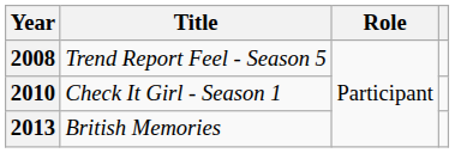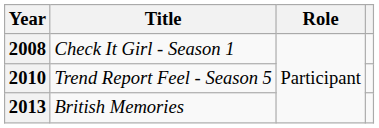2008 | Title: Trend Report Feel - Season 5 -> Check It Girl - Season 1
2010 | Title: Check It Girl - Season 1 -> Trend Report Feel - Season 5
